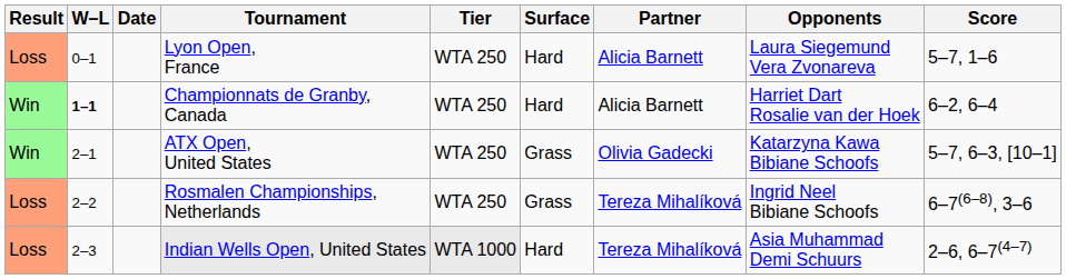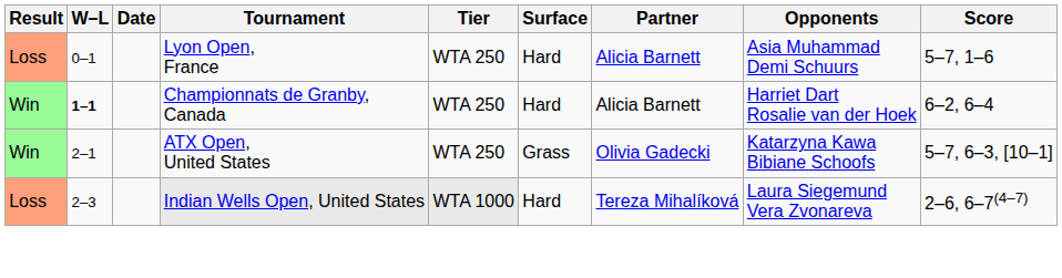Lyon Open, France | Opponents: Laura Siegemund Vera Zvonareva -> Asia Muhammad Demi Schuurs
- row: Loss | 2–2 | Rosmalen Championships, Netherlands | WTA 250 | Grass | Tereza Mihalíková | Ingrid Neel Bibiane Schoofs | 6–7(6–8), 3–6
Indian Wells Open, United States | Opponents: Asia Muhammad Demi Schuurs -> Laura Siegemund Vera Zvonareva
